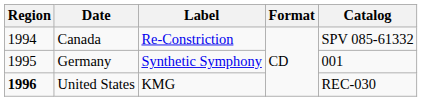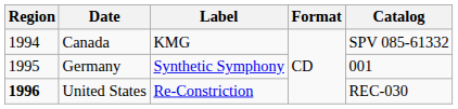Canada | Label: Re-Constriction -> KMG
United States | Label: KMG -> Re-Constriction
